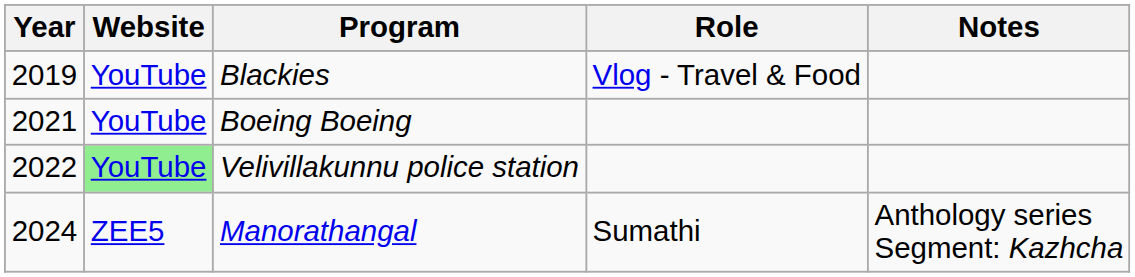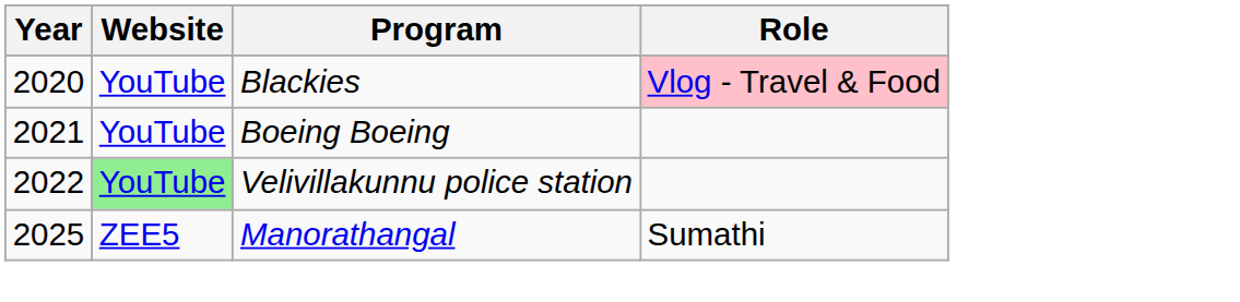- column: Notes | Anthology series Segment: Kazhcha
Blackies | Year: 2019 -> 2020
Blackies | Role: no background -> pink background
Manorathangal | Year: 2024 -> 2025
